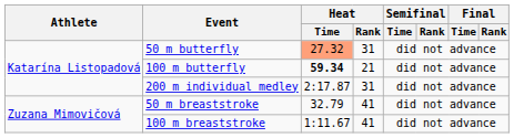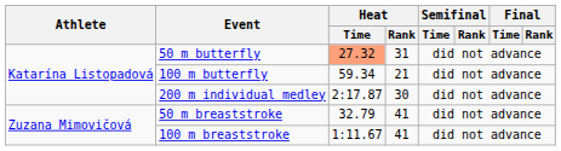100 m butterfly | Heat / Time: bold -> normal
200 m individual medley | Heat / Rank: 31 -> 30
